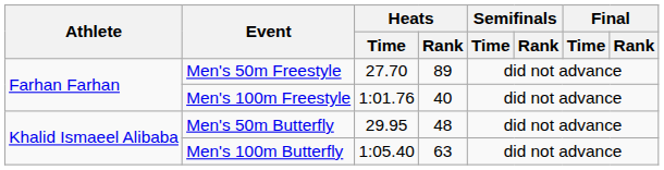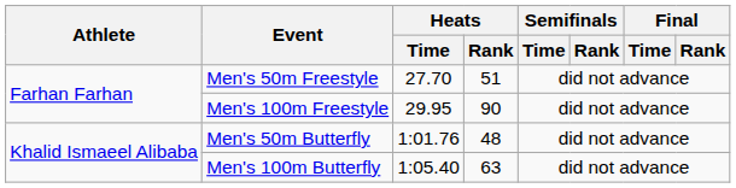Men's 50m Freestyle | Heats / Rank: 89 -> 51
Men's 100m Freestyle | Heats / Time: 1:01.76 -> 29.95
Men's 100m Freestyle | Heats / Rank: 40 -> 90
Men's 50m Butterfly | Heats / Time: 29.95 -> 1:01.76
